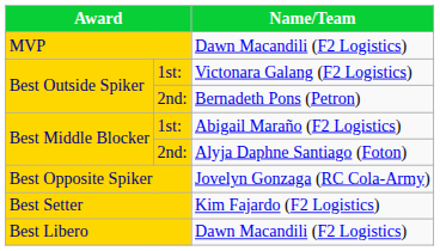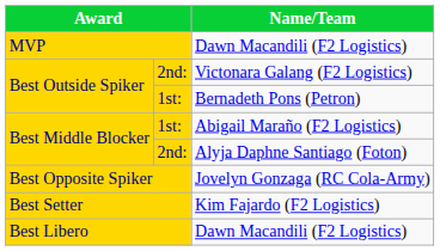Victonara Galang (F2 Logistics) | column 2: 1st: -> 2nd:
Bernadeth Pons (Petron) | column 2: 2nd: -> 1st:
